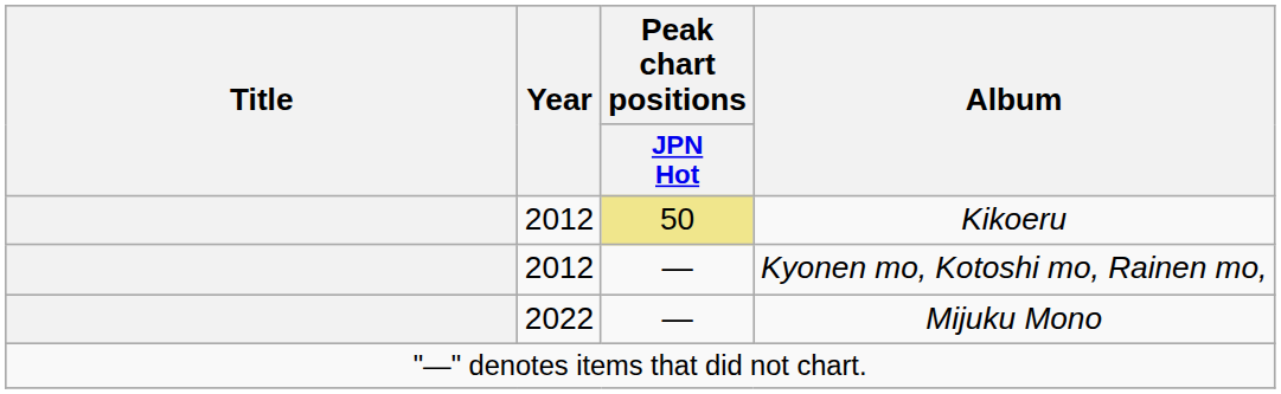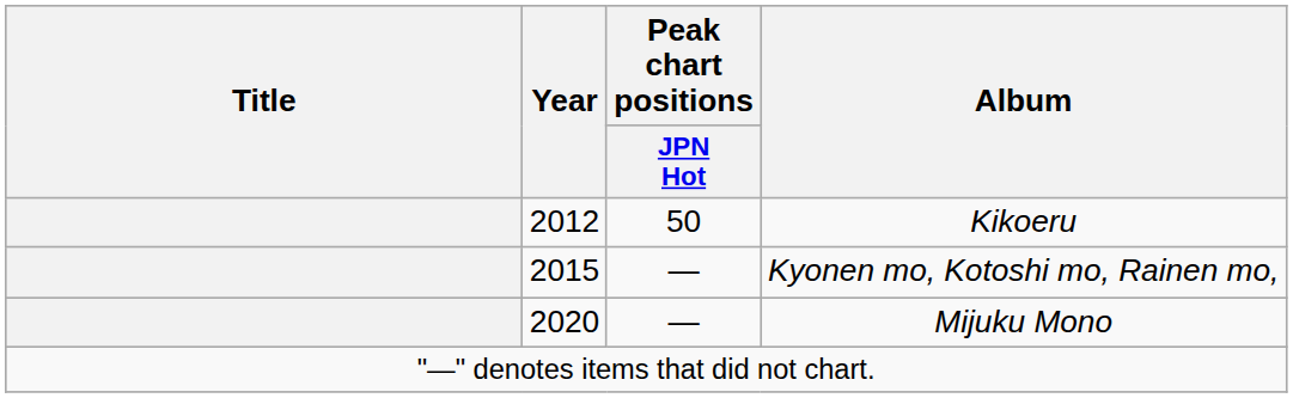Kikoeru | Peak chart positions / JPN Hot: khaki background -> no background
Kyonen mo, Kotoshi mo, Rainen mo, | Year: 2012 -> 2015
Mijuku Mono | Year: 2022 -> 2020
